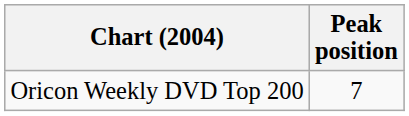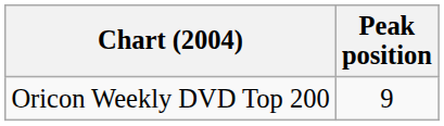Oricon Weekly DVD Top 200 | Peak position: 7 -> 9
